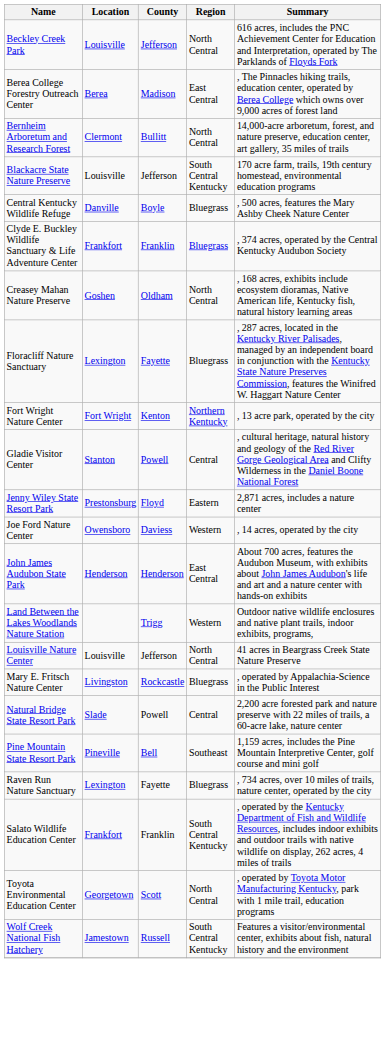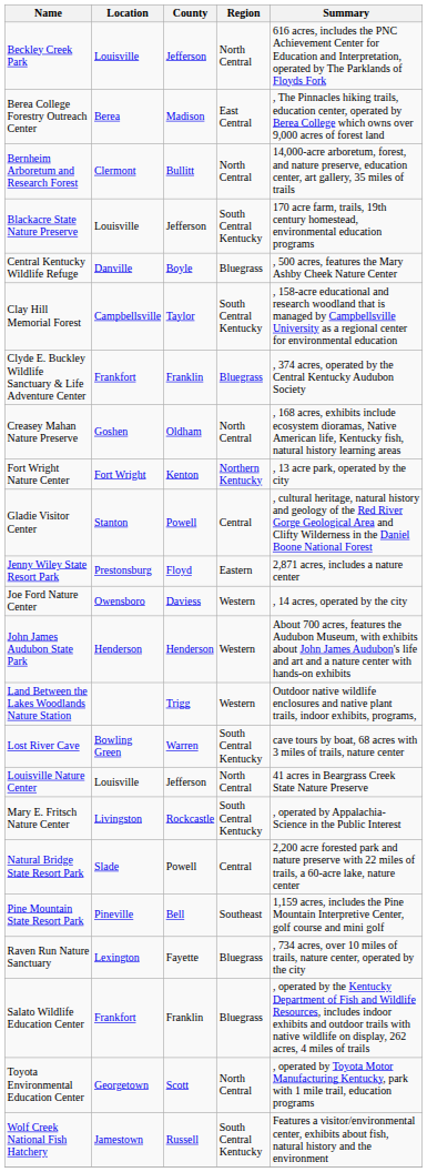+ row: Clay Hill Memorial Forest | Campbellsville | Taylor | South Central Kentucky | , 158-acre educational and research woodland that is managed by Campbellsville University as a regional center for environmental education
- row: Floracliff Nature Sanctuary | Lexington | Fayette | Bluegrass | , 287 acres, located in the Kentucky River Palisades, managed by an independent board in conjunction with the Kentucky State Nature Preserves Commission, features the Winifred W. Haggart Nature Center
John James Audubon State Park | Region: East Central -> Western
+ row: Lost River Cave | Bowling Green | Warren | South Central Kentucky | cave tours by boat, 68 acres with 3 miles of trails, nature center
Mary E. Fritsch Nature Center | Region: Bluegrass -> South Central Kentucky
Salato Wildlife Education Center | Region: South Central Kentucky -> Bluegrass
